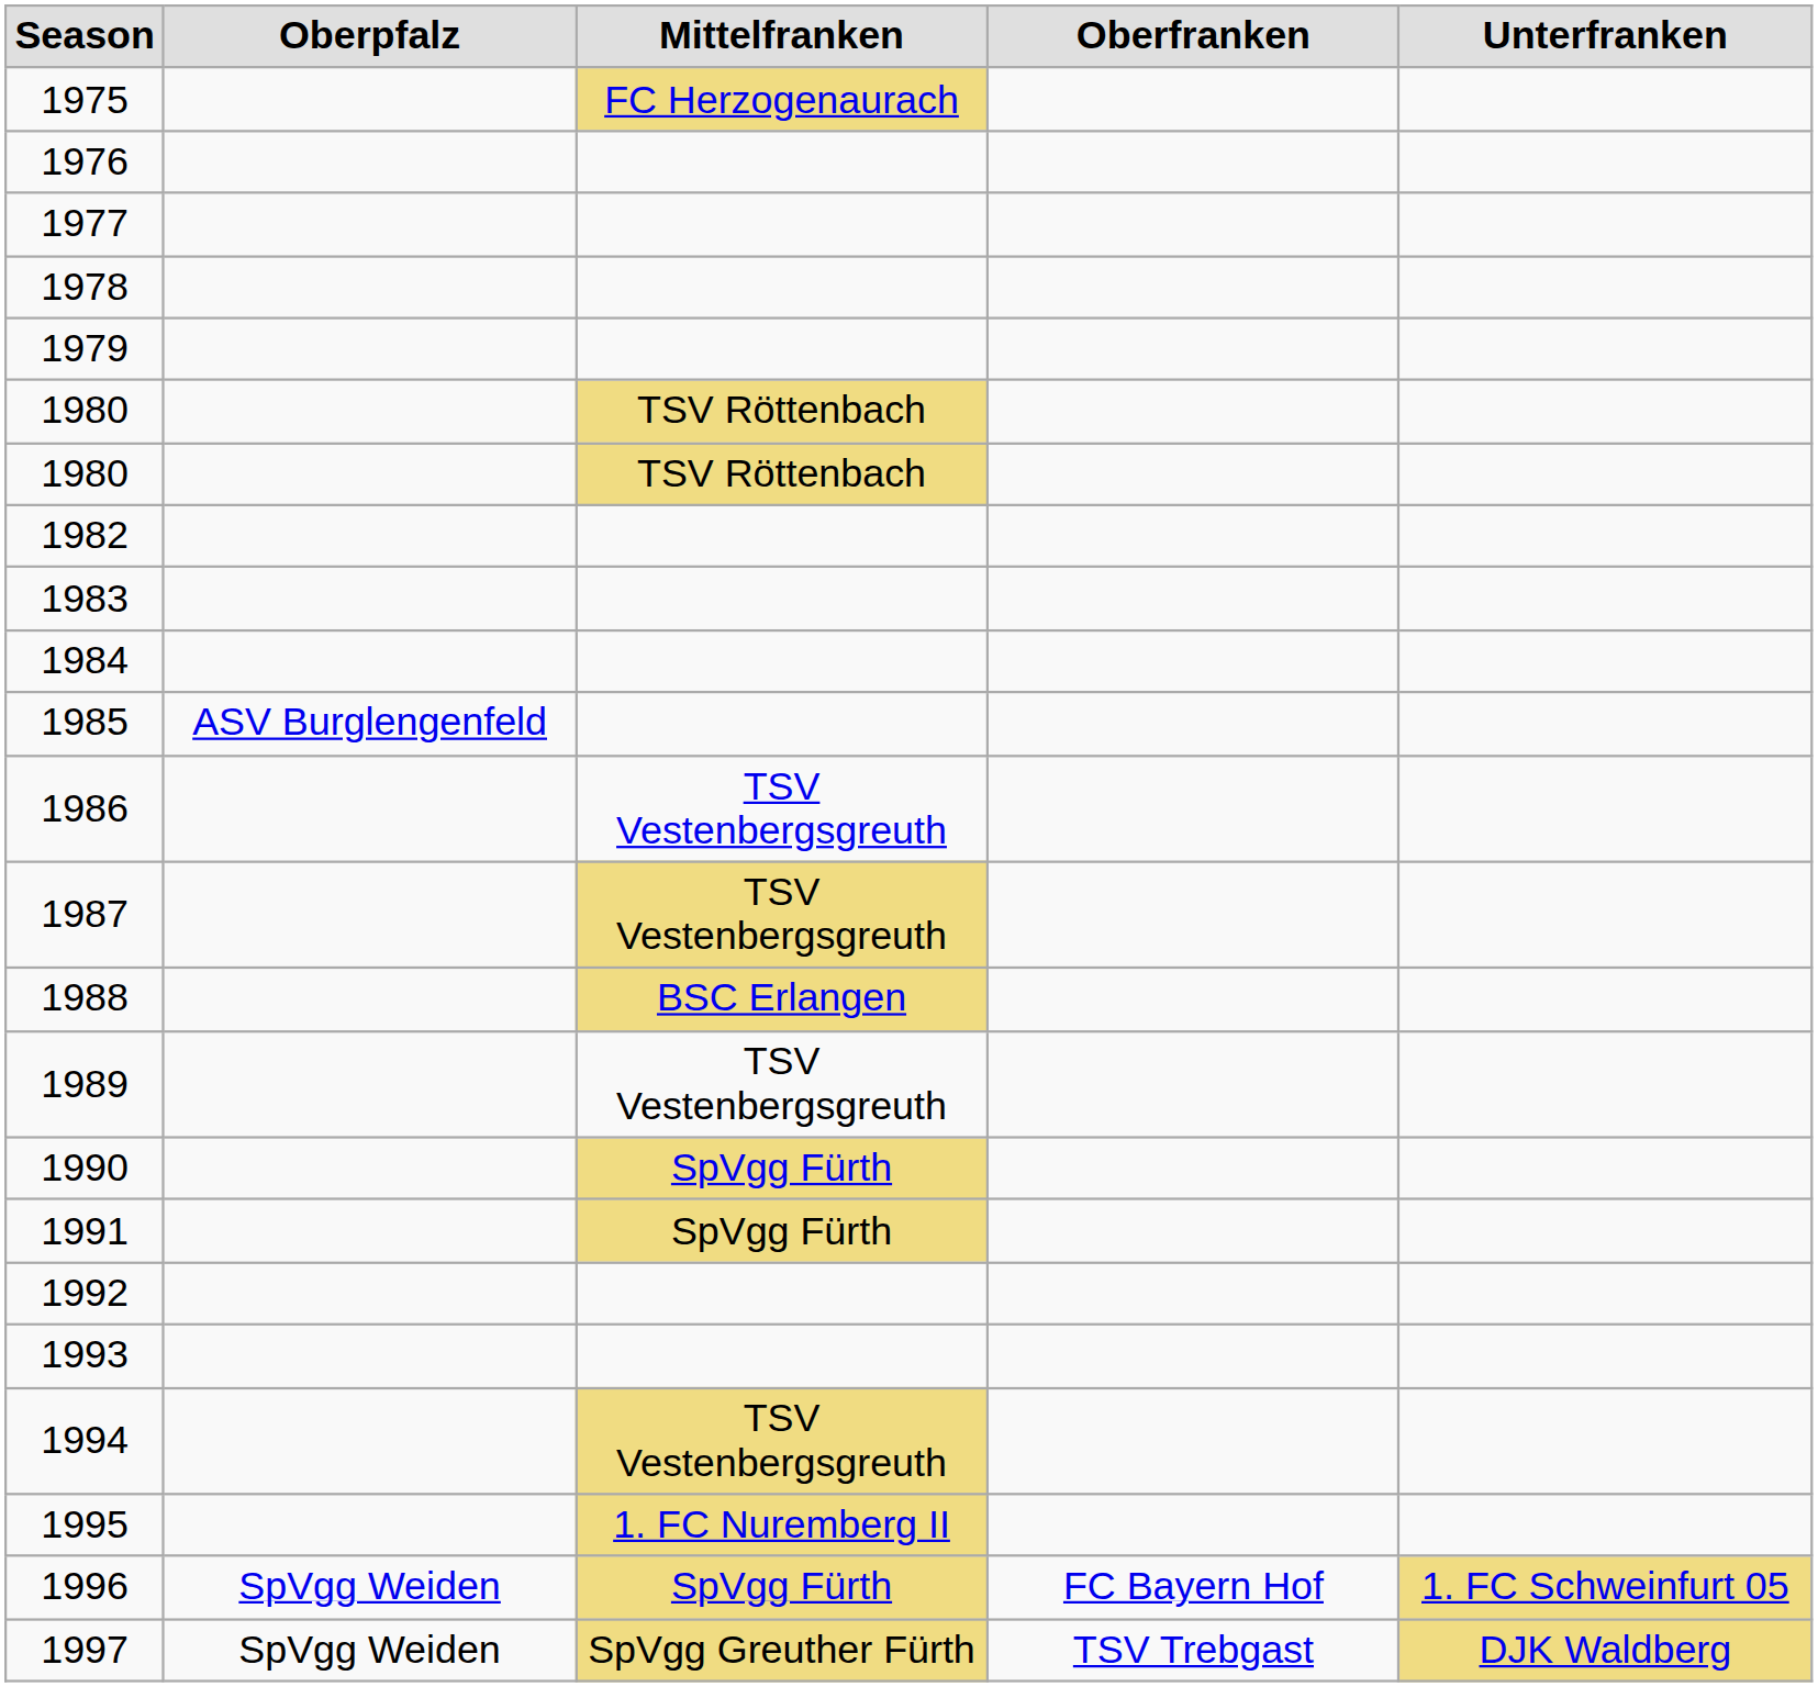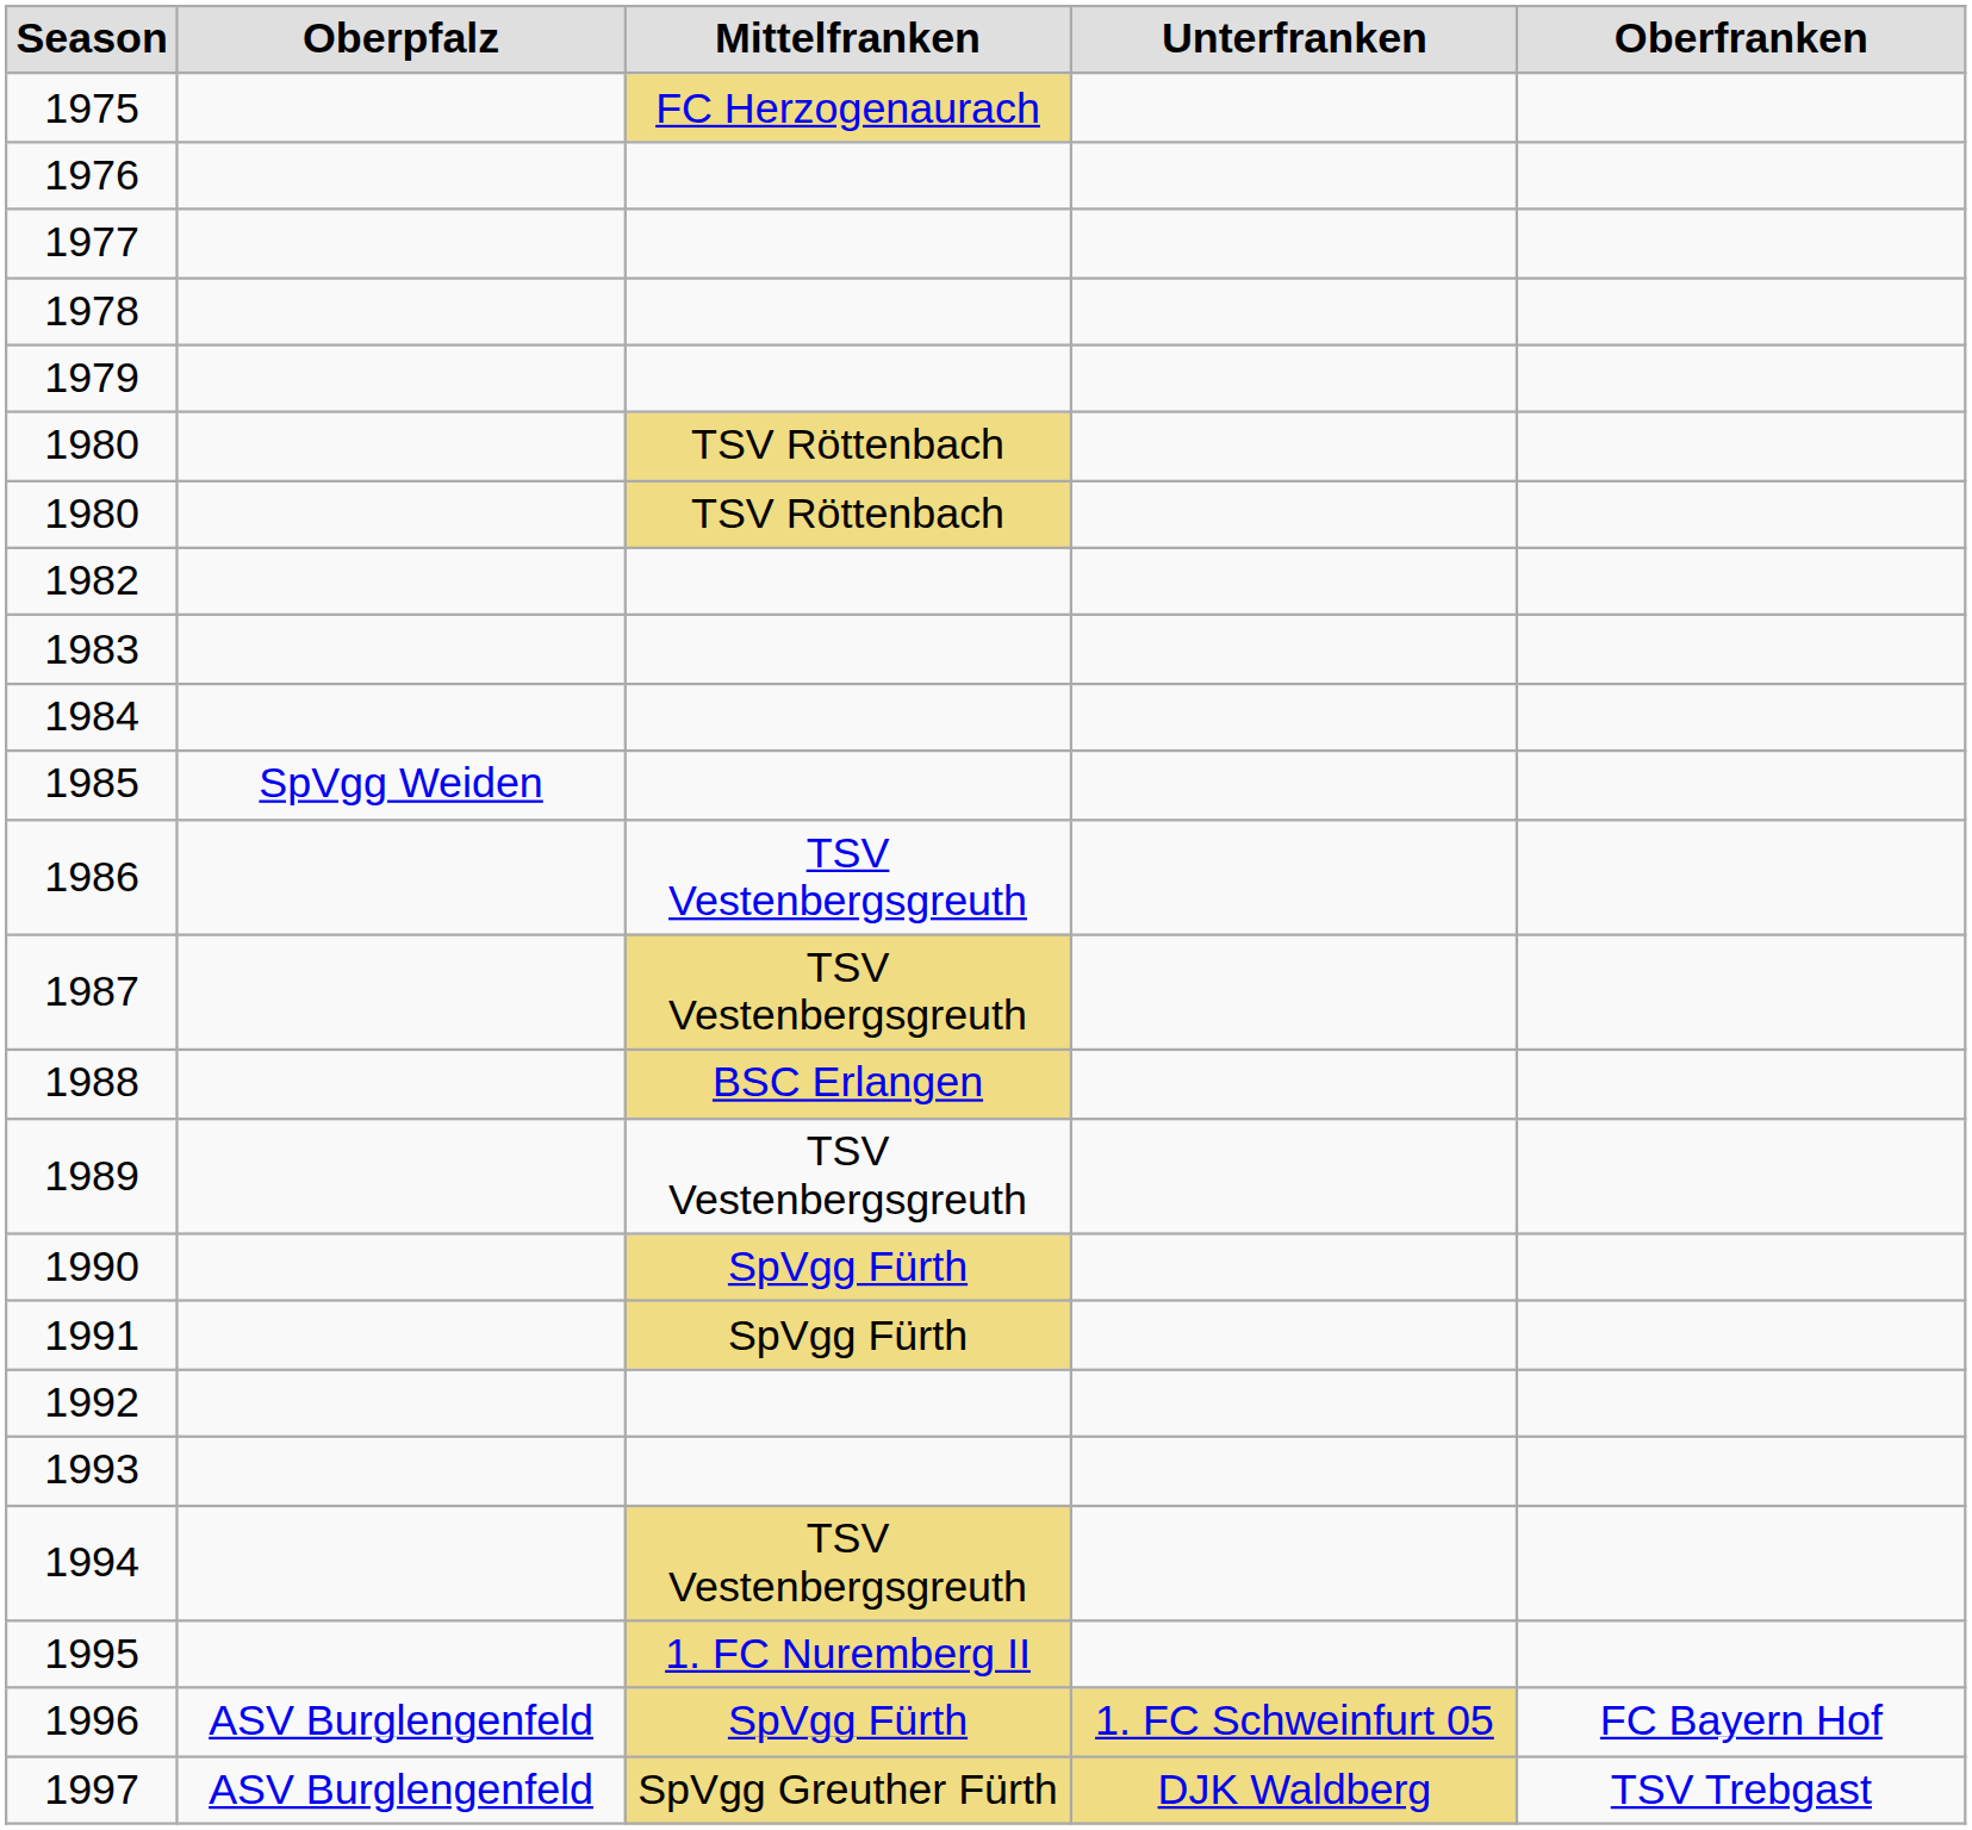columns swapped: Oberfranken <-> Unterfranken
1985 | Oberpfalz: ASV Burglengenfeld -> SpVgg Weiden
1996 | Oberpfalz: SpVgg Weiden -> ASV Burglengenfeld
1997 | Oberpfalz: SpVgg Weiden -> ASV Burglengenfeld
